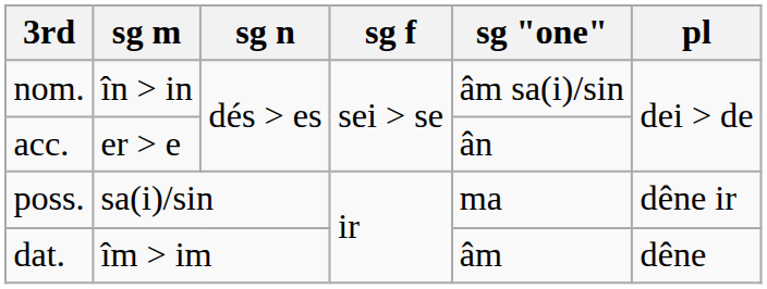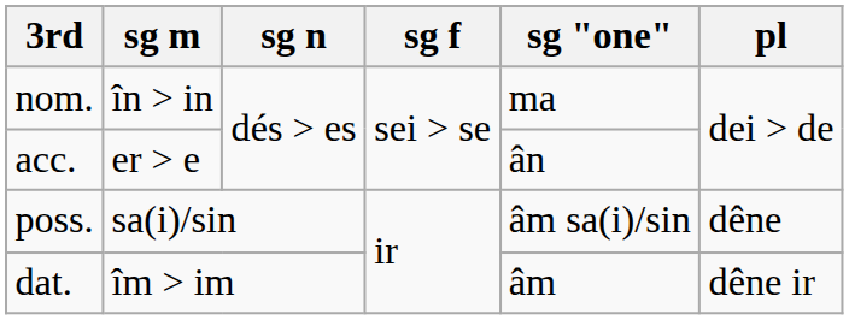nom. | sg "one": âm sa(i)/sin -> ma
poss. | sg "one": ma -> âm sa(i)/sin
poss. | pl: dêne ir -> dêne
dat. | pl: dêne -> dêne ir
